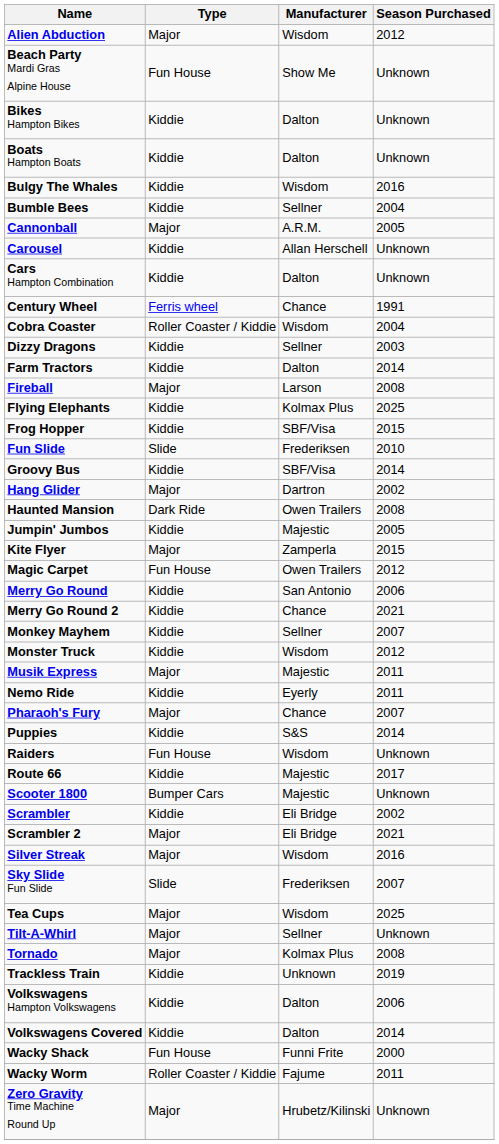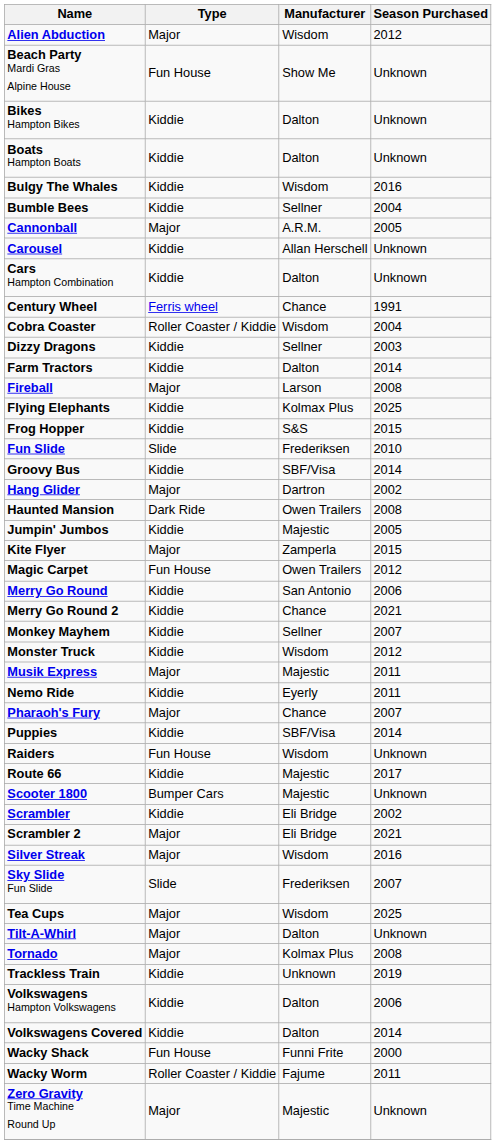Frog Hopper | Manufacturer: SBF/Visa -> S&S
Puppies | Manufacturer: S&S -> SBF/Visa
Tilt-A-Whirl | Manufacturer: Sellner -> Dalton
Zero Gravity Time Machine Round Up | Manufacturer: Hrubetz/Kilinski -> Majestic
